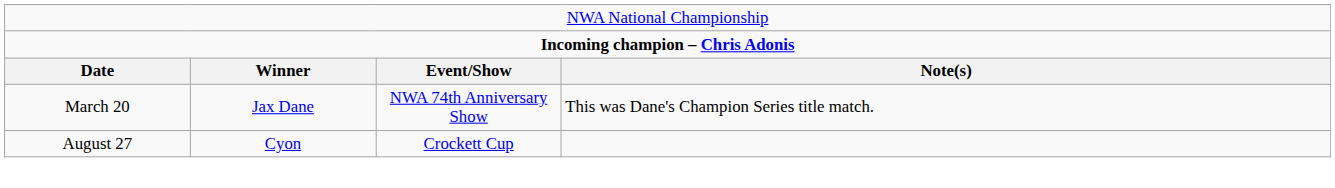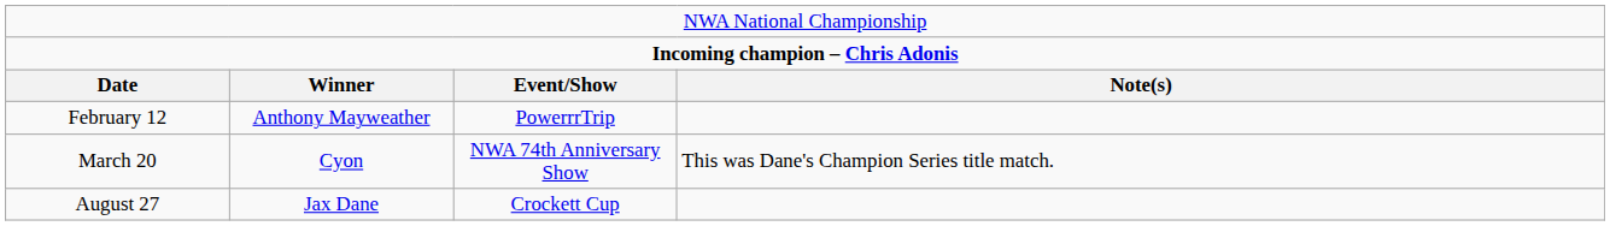+ row: February 12 | Anthony Mayweather | PowerrrTrip
March 20 | column 2: Jax Dane -> Cyon
August 27 | column 2: Cyon -> Jax Dane
